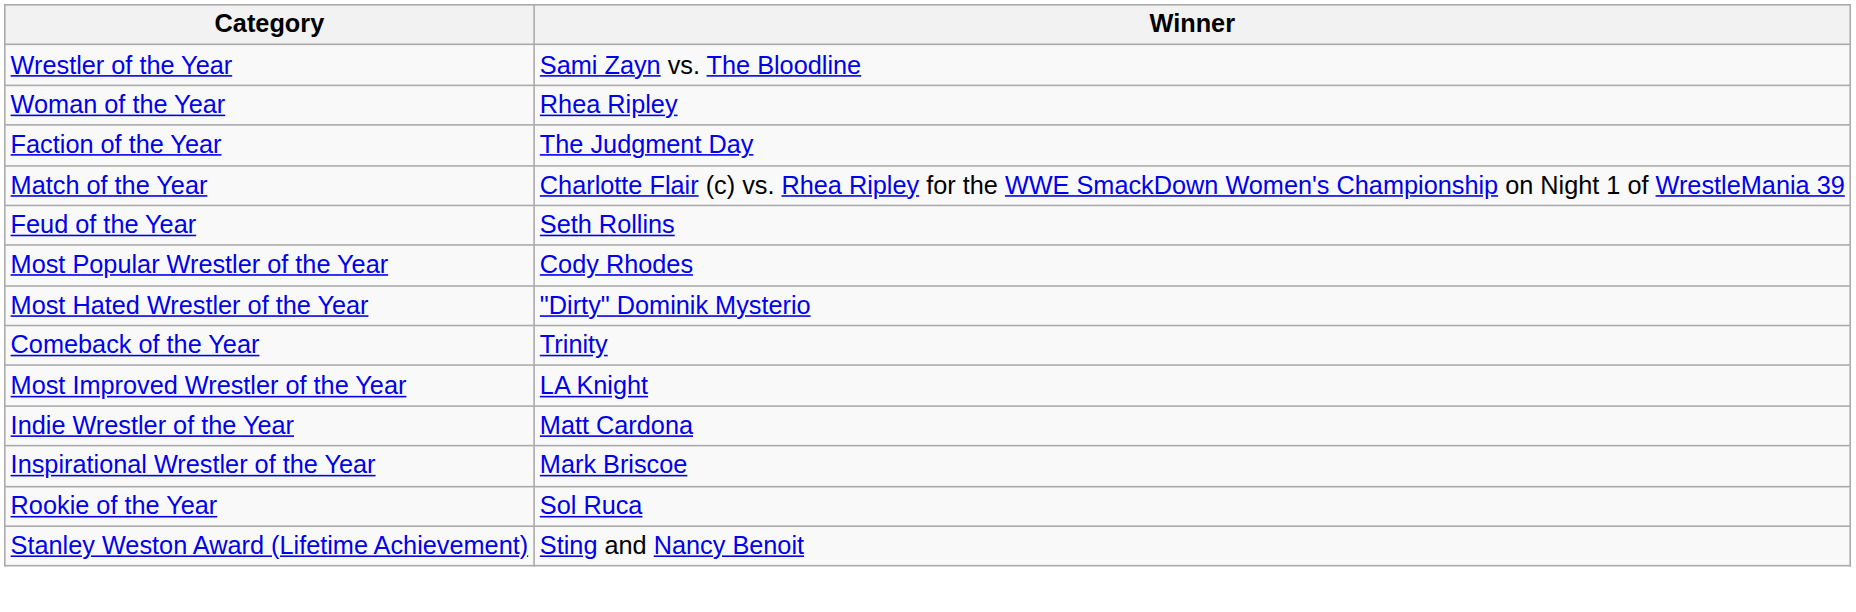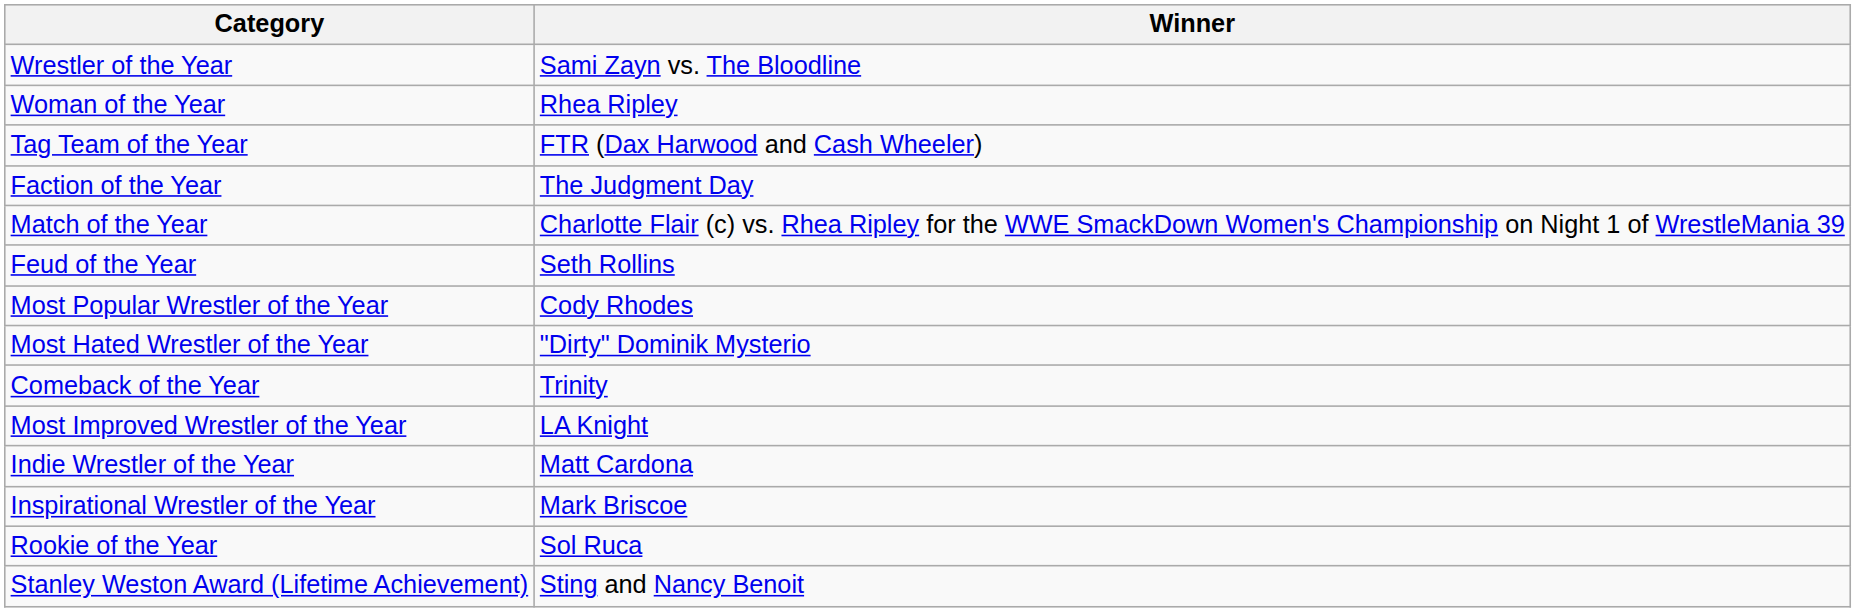+ row: Tag Team of the Year | FTR (Dax Harwood and Cash Wheeler)
